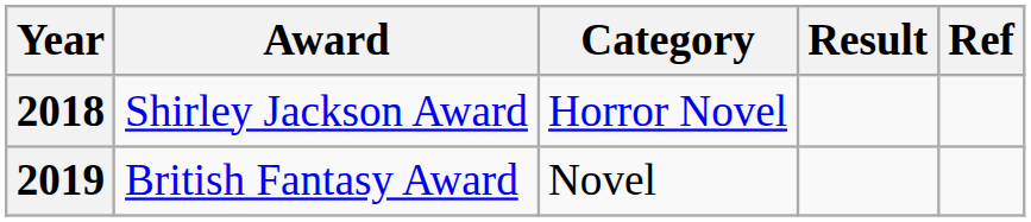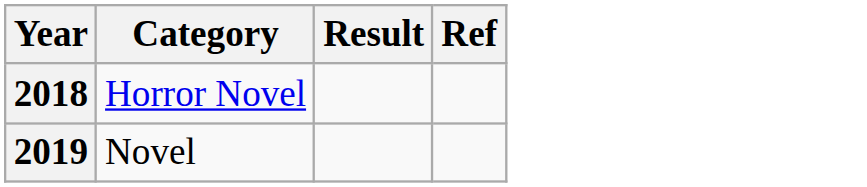- column: Award | Shirley Jackson Award | British Fantasy Award
